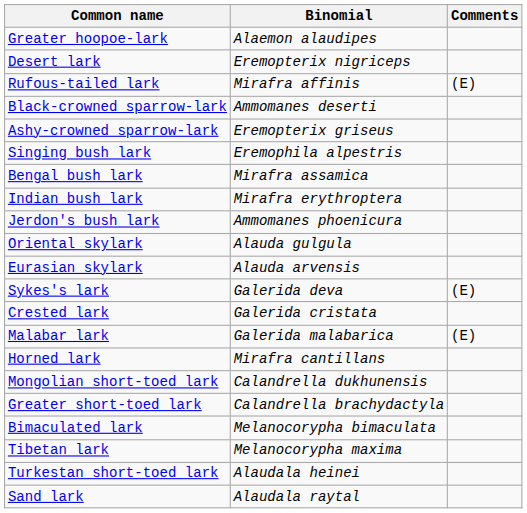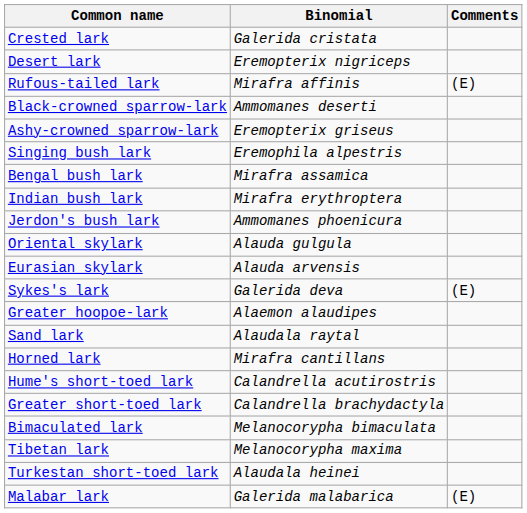rows swapped: Greater hoopoe-lark <-> Crested lark
rows swapped: Malabar lark <-> Sand lark
+ row: Hume's short-toed lark | Calandrella acutirostris
- row: Mongolian short-toed lark | Calandrella dukhunensis
